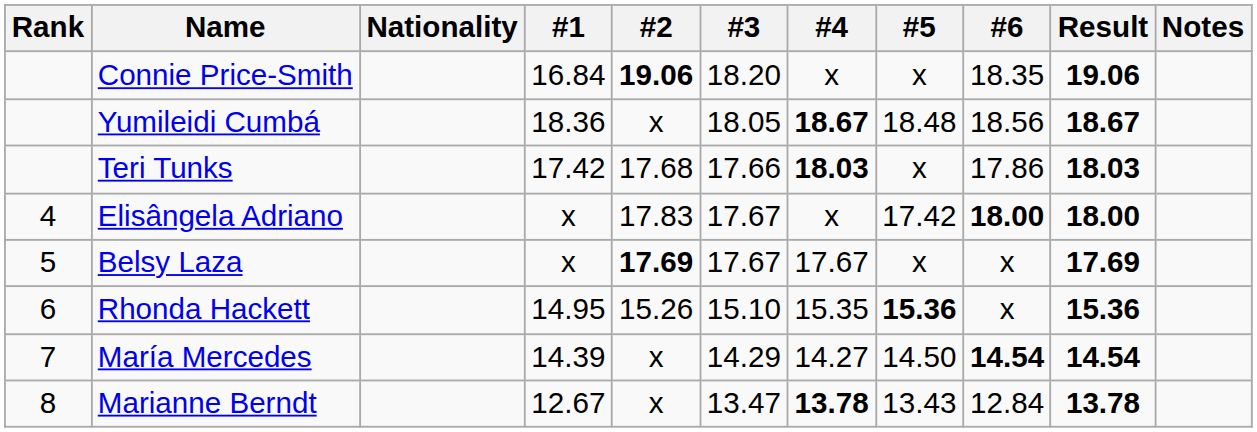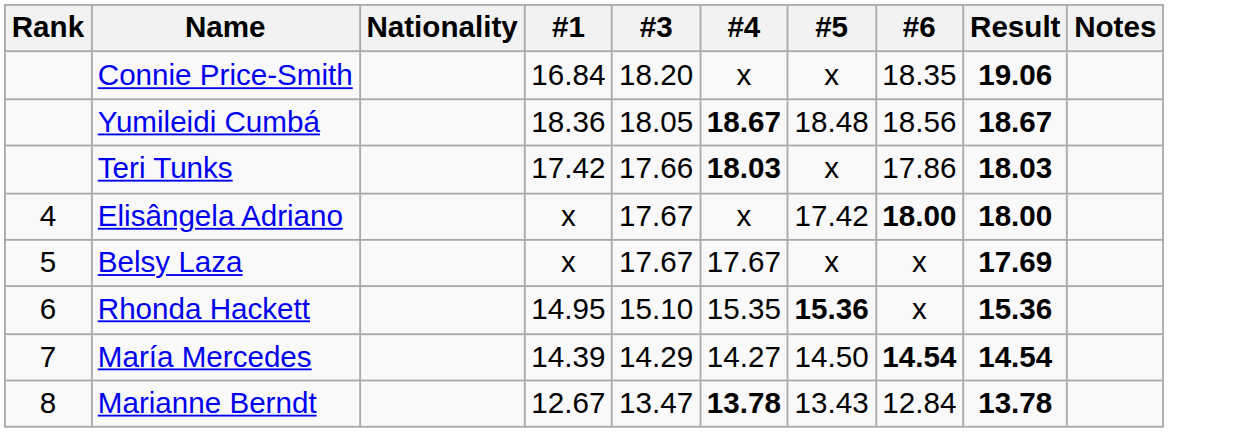- column: #2 | 19.06 | x | 17.68 | 17.83 | 17.69 | 15.26 | x | x
